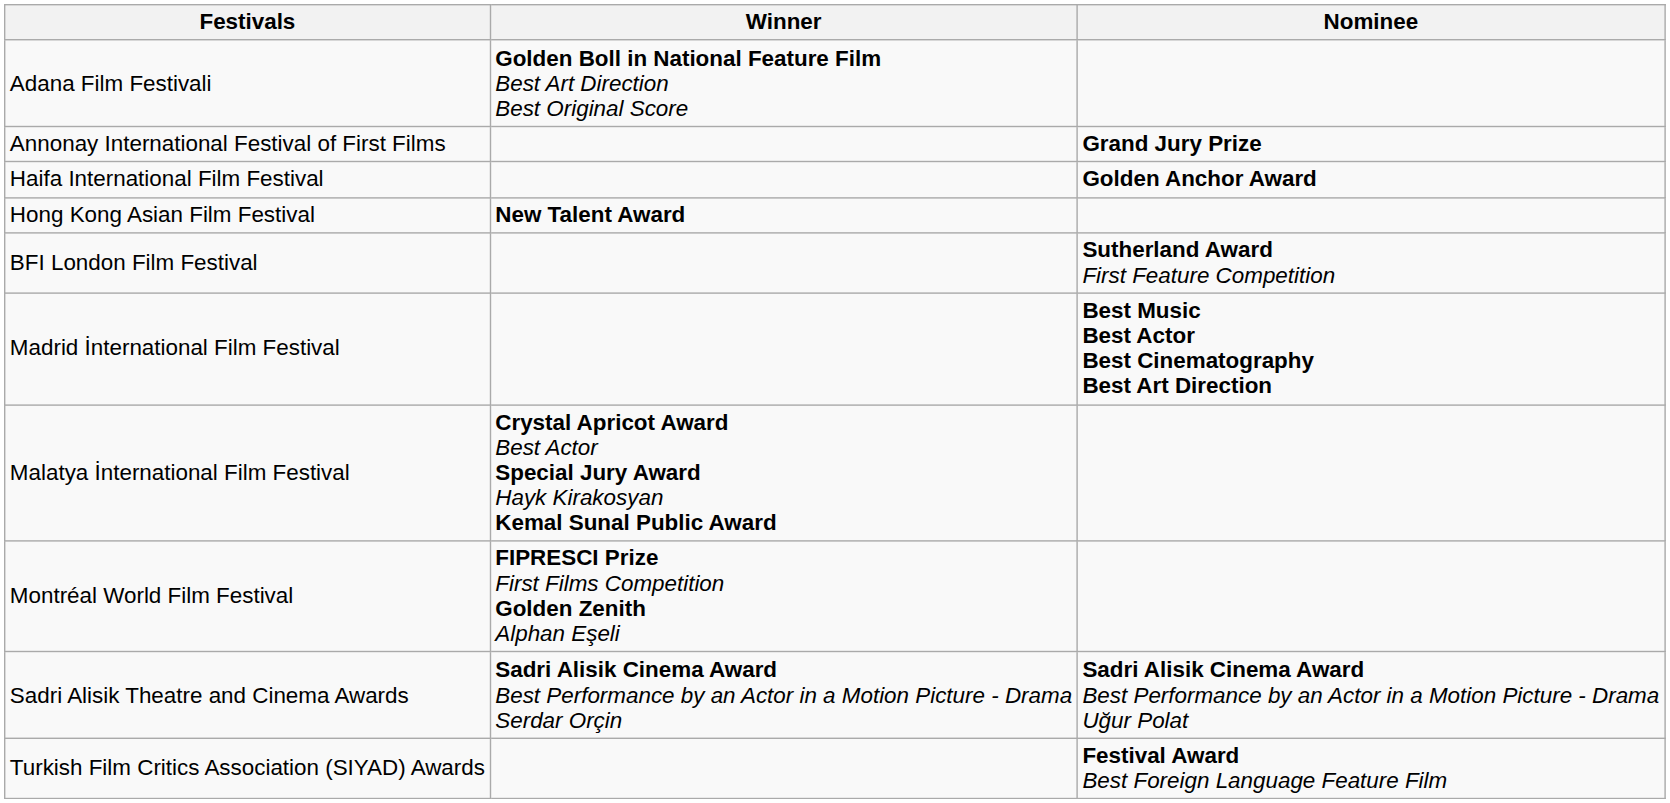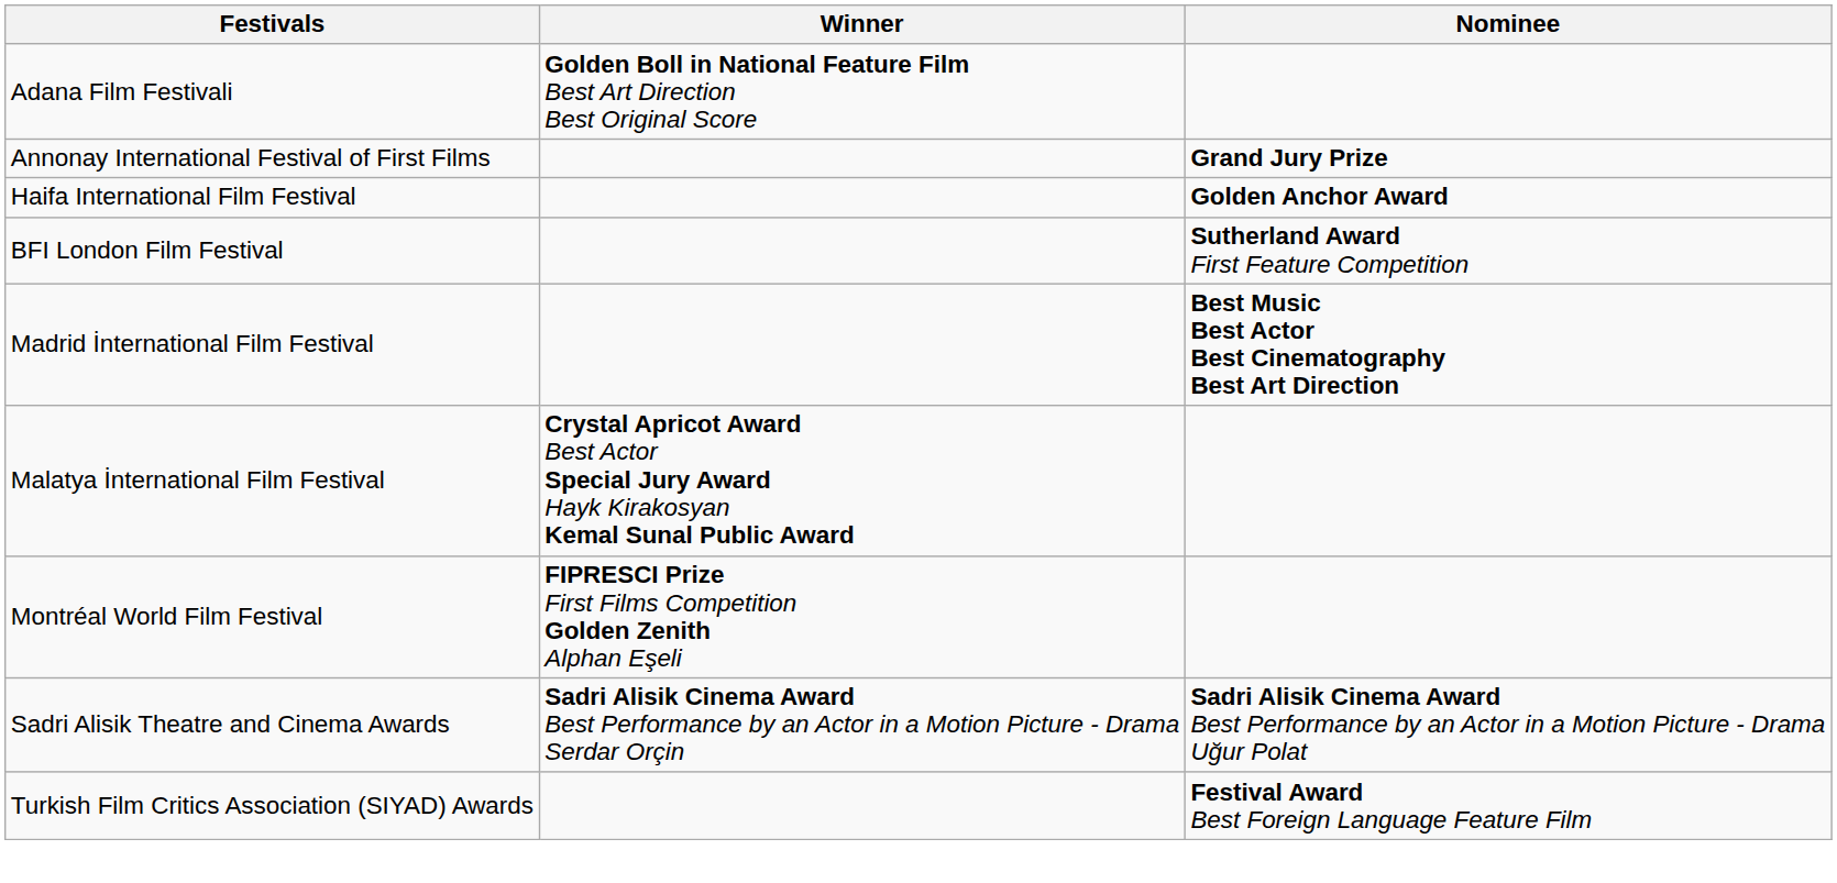- row: Hong Kong Asian Film Festival | New Talent Award
